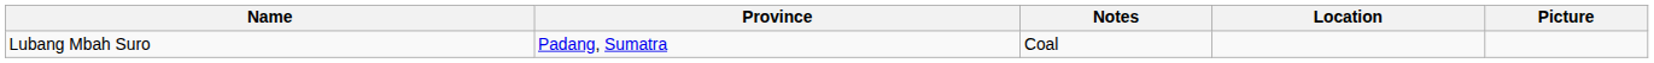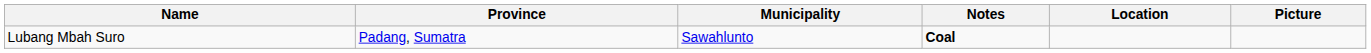+ column: Municipality | Sawahlunto
Lubang Mbah Suro | Notes: normal -> bold
